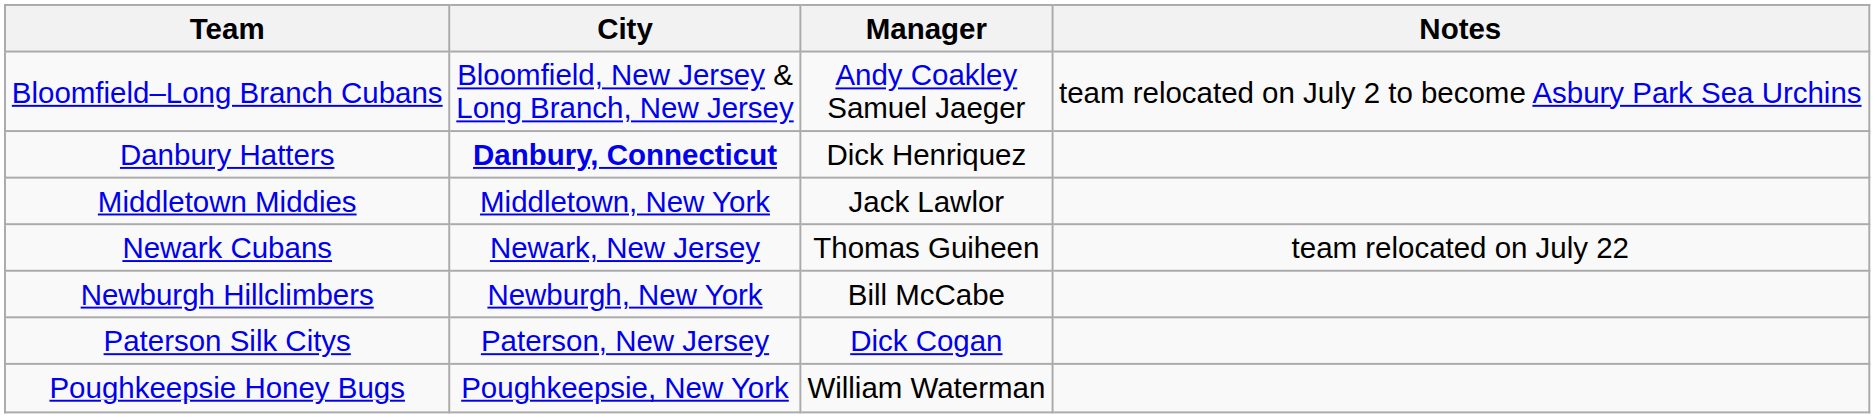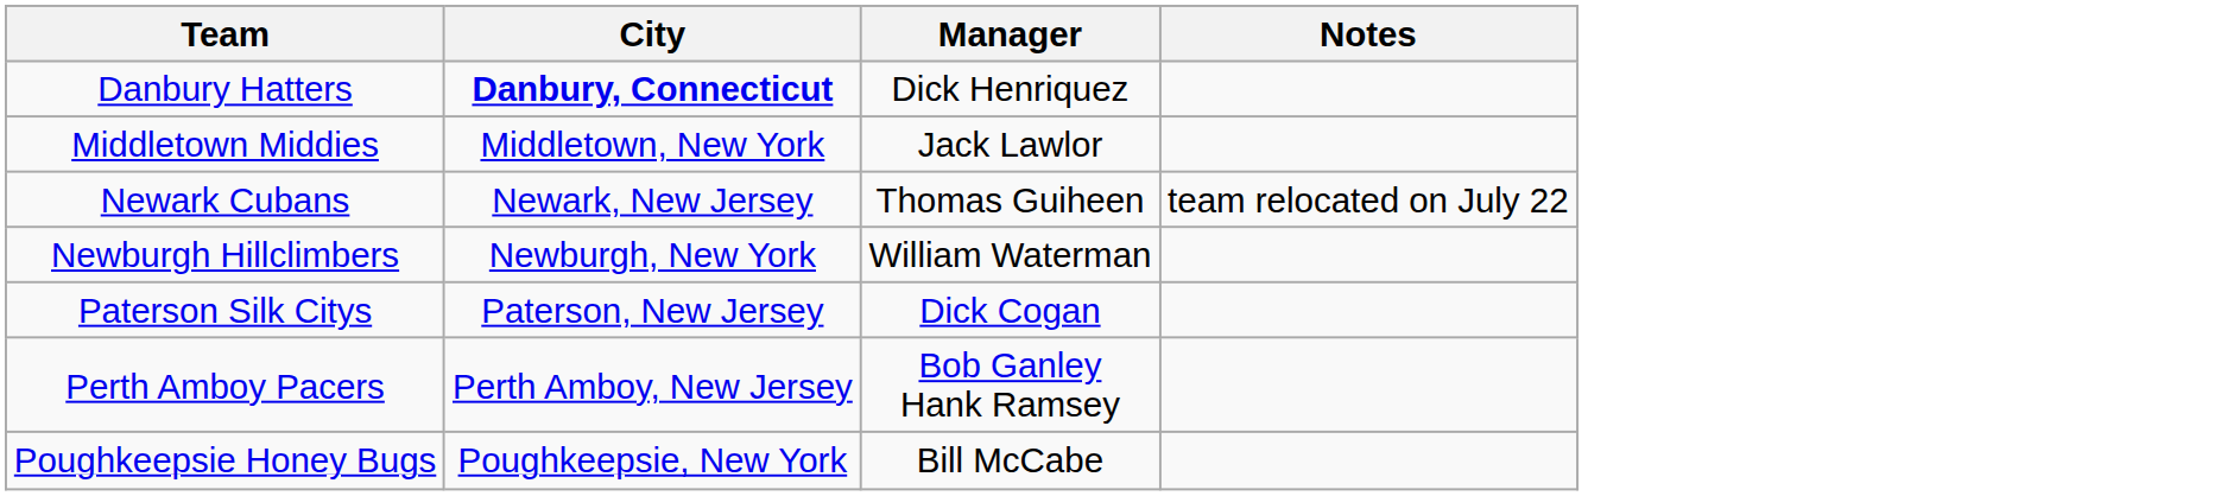- row: Bloomfield–Long Branch Cubans | Bloomfield, New Jersey & Long Branch, New Jersey | Andy Coakley Samuel Jaeger | team relocated on July 2 to become Asbury Park Sea Urchins
Newburgh Hillclimbers | Manager: Bill McCabe -> William Waterman
+ row: Perth Amboy Pacers | Perth Amboy, New Jersey | Bob Ganley Hank Ramsey
Poughkeepsie Honey Bugs | Manager: William Waterman -> Bill McCabe
